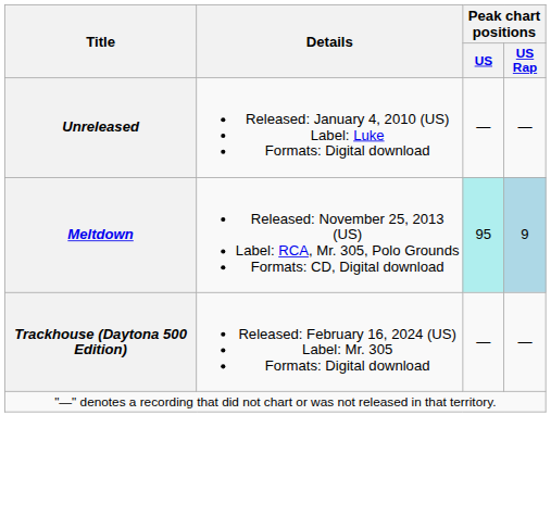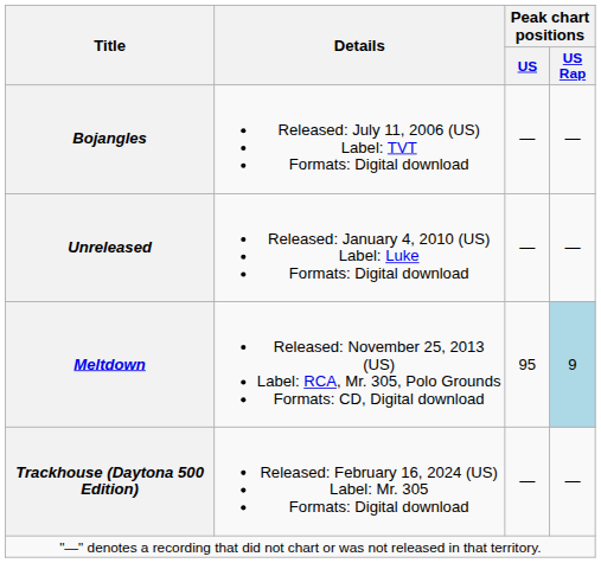+ row: Bojangles | Released: July 11, 2006 (US) Label: TVT Formats: Digital download | — | —
Meltdown | Peak chart positions / US: paleturquoise background -> no background
